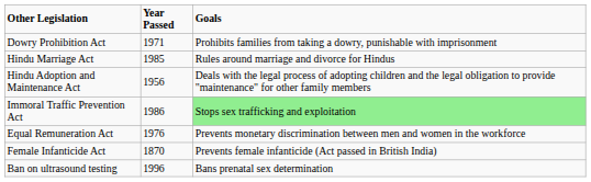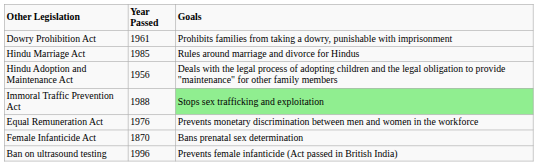Dowry Prohibition Act | Year Passed: 1971 -> 1961
Immoral Traffic Prevention Act | Year Passed: 1986 -> 1988
Female Infanticide Act | Goals: Prevents female infanticide (Act passed in British India) -> Bans prenatal sex determination
Ban on ultrasound testing | Goals: Bans prenatal sex determination -> Prevents female infanticide (Act passed in British India)
